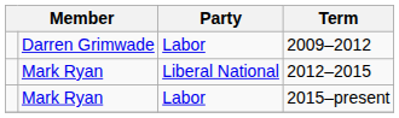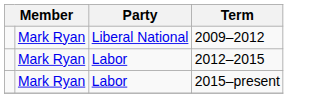2009–2012 | column 2: Darren Grimwade -> Mark Ryan
2009–2012 | Party: Labor -> Liberal National
2012–2015 | Party: Liberal National -> Labor
